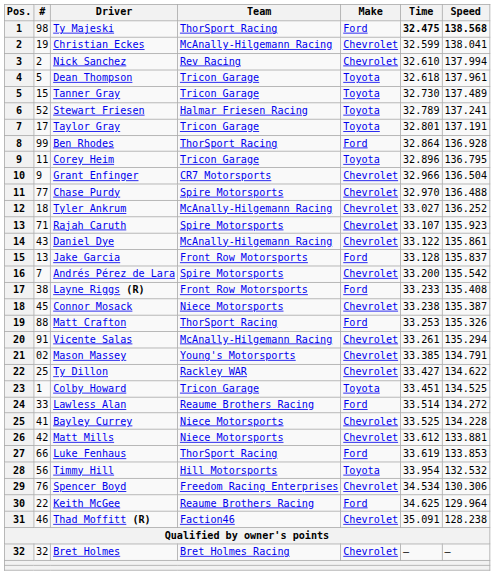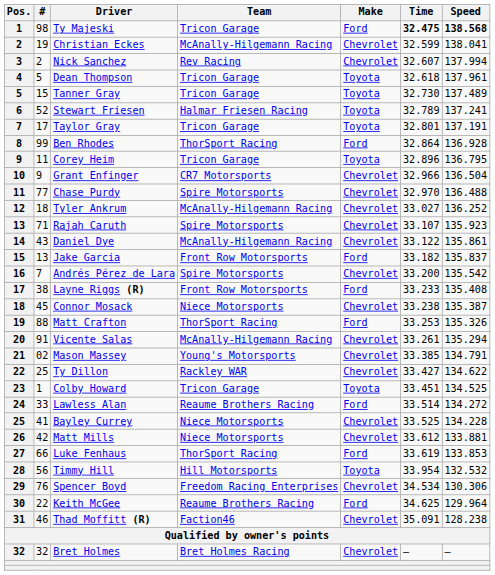Ty Majeski | Team: ThorSport Racing -> Tricon Garage
Nick Sanchez | Time: 32.610 -> 32.607
Jake Garcia | Time: 33.128 -> 33.182
